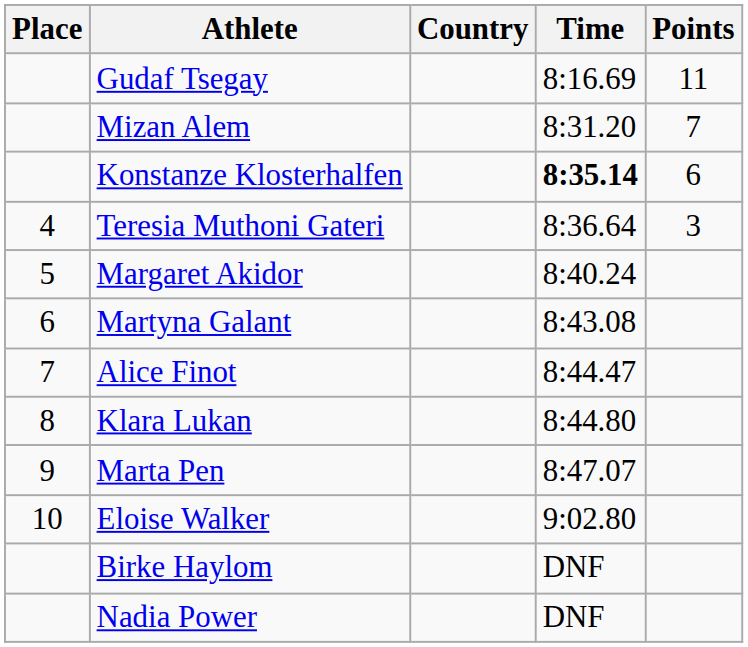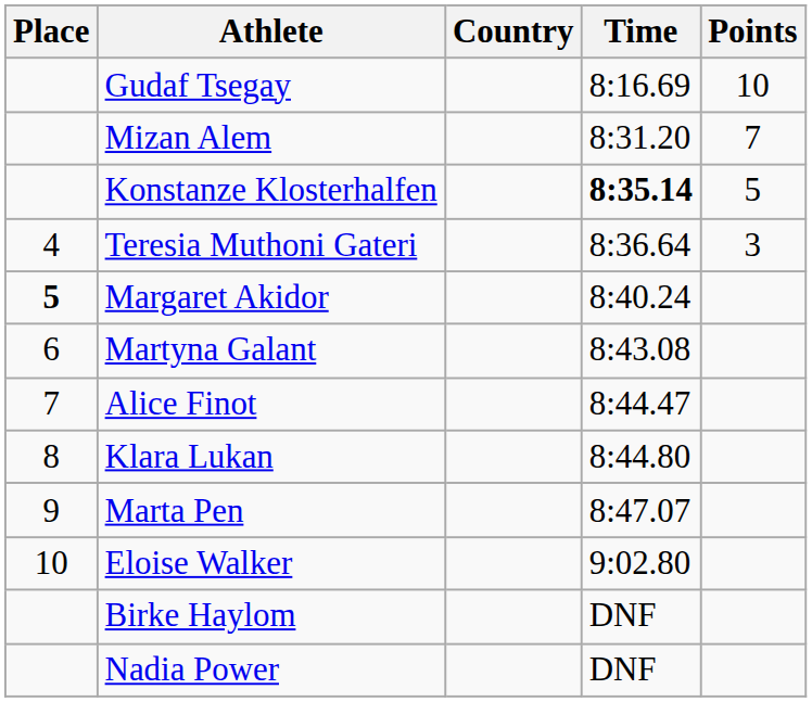Gudaf Tsegay | Points: 11 -> 10
Konstanze Klosterhalfen | Points: 6 -> 5
Margaret Akidor | Place: normal -> bold
